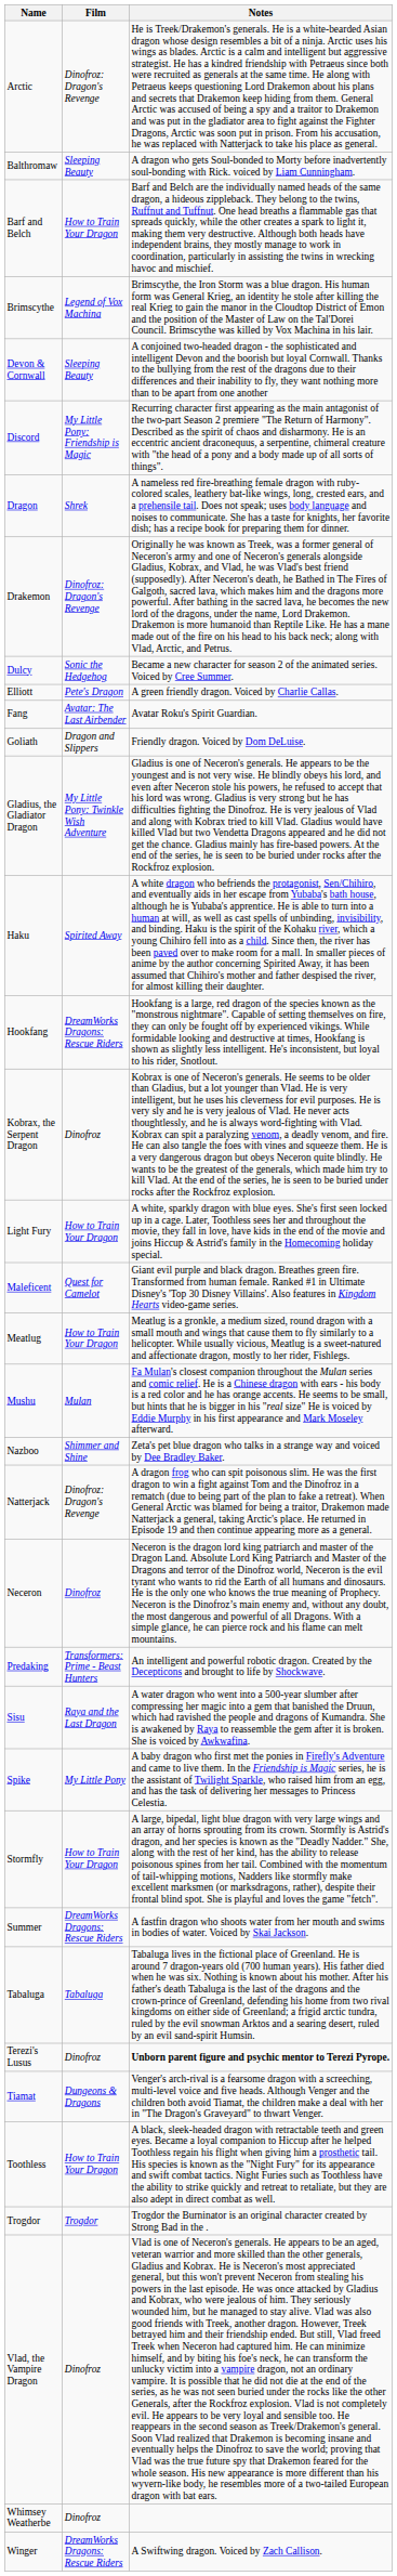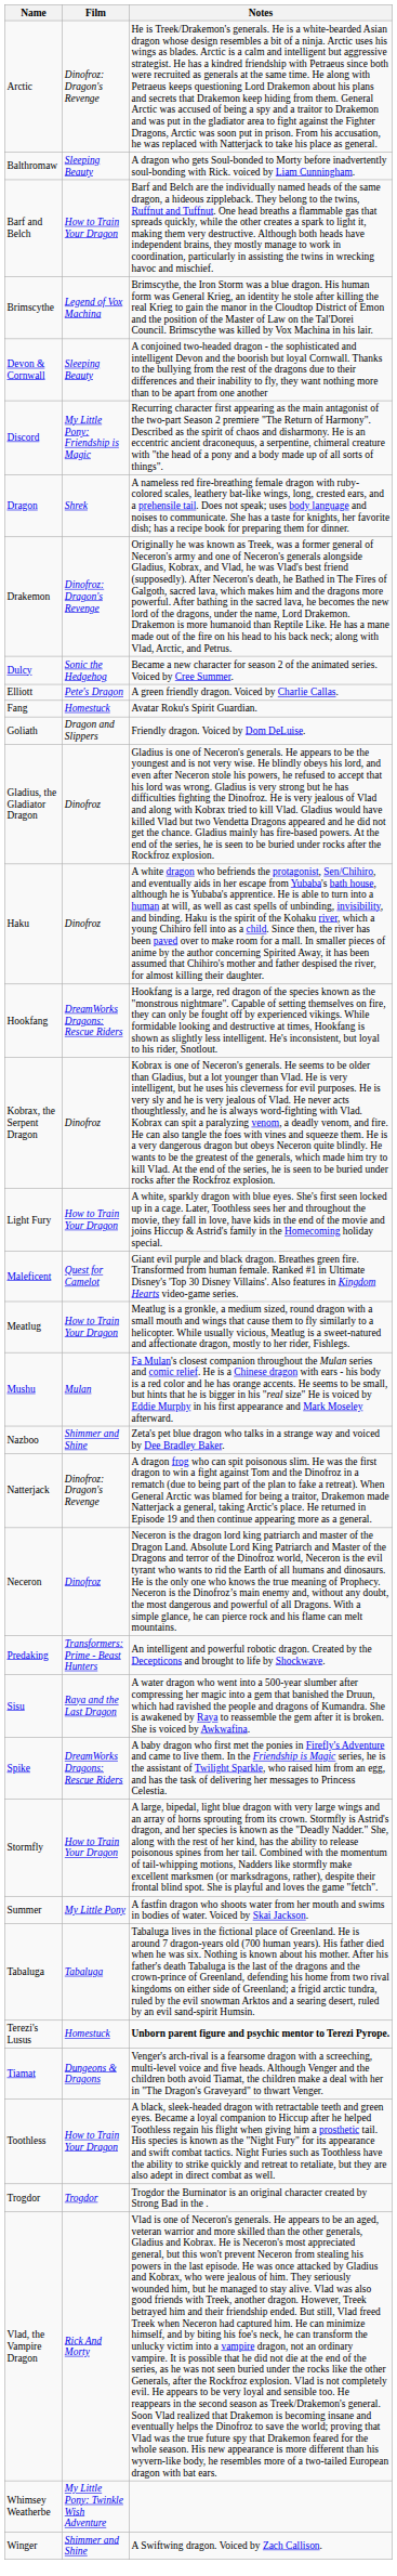Fang | Film: Avatar: The Last Airbender -> Homestuck
Gladius, the Gladiator Dragon | Film: My Little Pony: Twinkle Wish Adventure -> Dinofroz
Haku | Film: Spirited Away -> Dinofroz
Spike | Film: My Little Pony -> DreamWorks Dragons: Rescue Riders
Summer | Film: DreamWorks Dragons: Rescue Riders -> My Little Pony
Terezi's Lusus | Film: Dinofroz -> Homestuck
Vlad, the Vampire Dragon | Film: Dinofroz -> Rick And Morty
Whimsey Weatherbe | Film: Dinofroz -> My Little Pony: Twinkle Wish Adventure
Winger | Film: DreamWorks Dragons: Rescue Riders -> Shimmer and Shine
